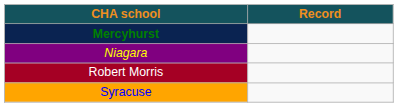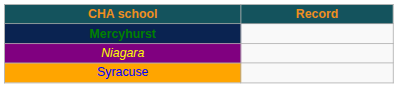- row: Robert Morris
